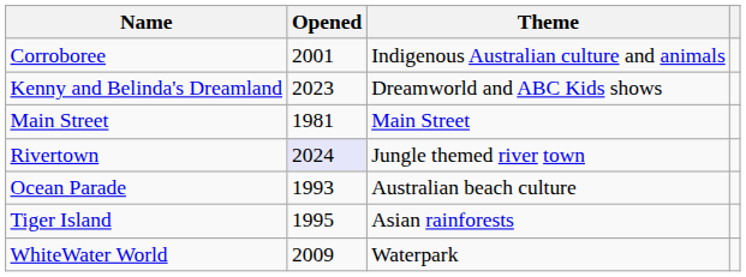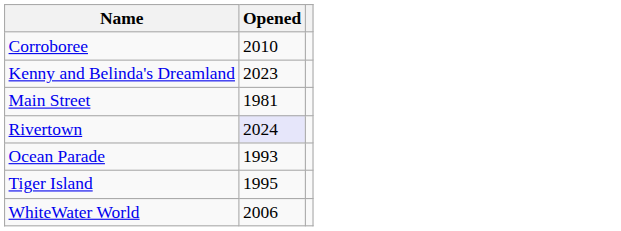- column: Theme | Indigenous Australian culture and animals | Dreamworld and ABC Kids shows | Main Street | Jungle themed river town | Australian beach culture | Asian rainforests | Waterpark
Corroboree | Opened: 2001 -> 2010
WhiteWater World | Opened: 2009 -> 2006
